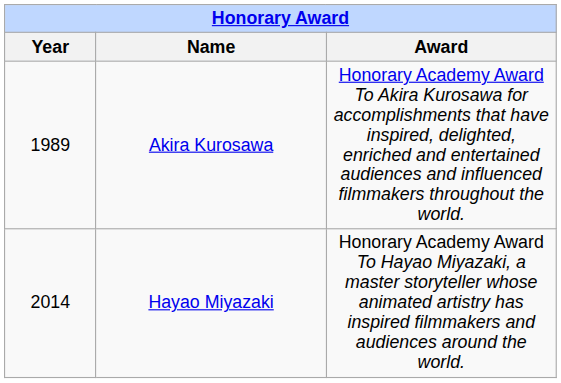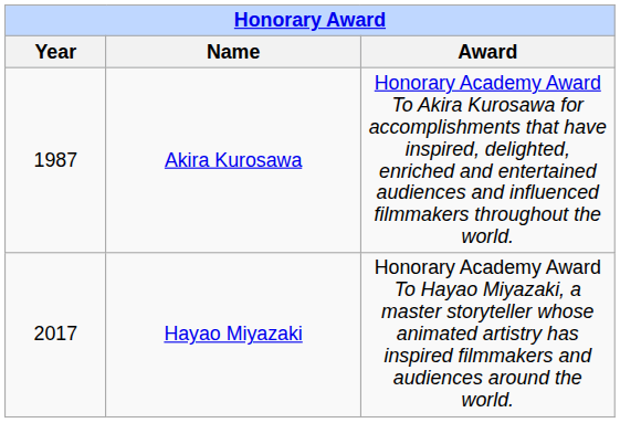Akira Kurosawa | Year: 1989 -> 1987
Hayao Miyazaki | Year: 2014 -> 2017
